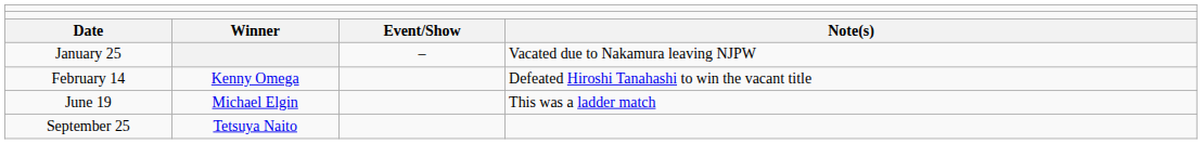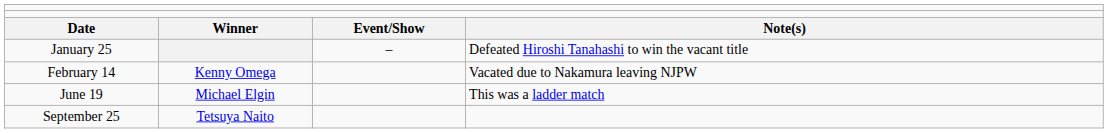January 25 | column 4: Vacated due to Nakamura leaving NJPW -> Defeated Hiroshi Tanahashi to win the vacant title
February 14 | column 4: Defeated Hiroshi Tanahashi to win the vacant title -> Vacated due to Nakamura leaving NJPW
